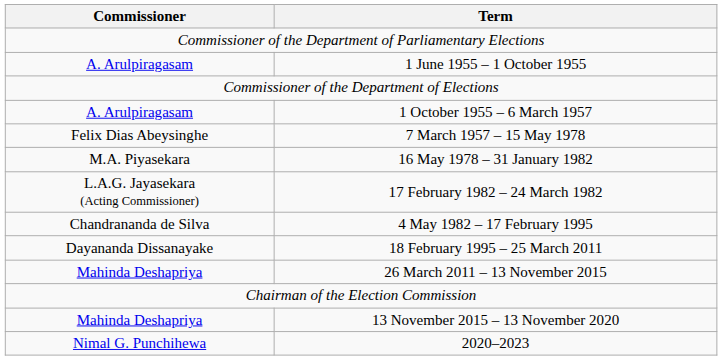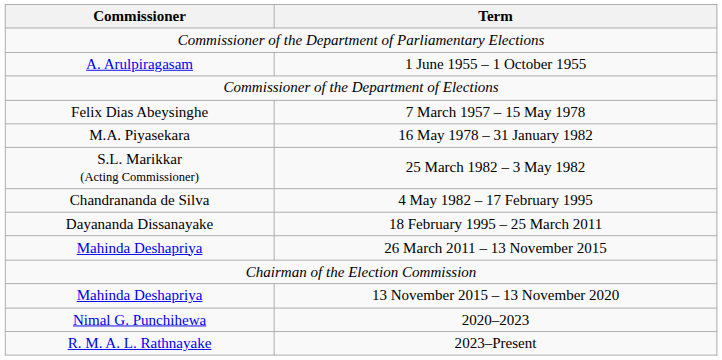- row: A. Arulpiragasam | 1 October 1955 – 6 March 1957
- row: L.A.G. Jayasekara (Acting Commissioner) | 17 February 1982 – 24 March 1982
+ row: S.L. Marikkar (Acting Commissioner) | 25 March 1982 – 3 May 1982
+ row: R. M. A. L. Rathnayake | 2023–Present
